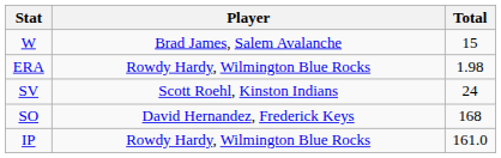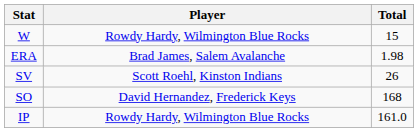W | Player: Brad James, Salem Avalanche -> Rowdy Hardy, Wilmington Blue Rocks
ERA | Player: Rowdy Hardy, Wilmington Blue Rocks -> Brad James, Salem Avalanche
SV | Total: 24 -> 26
